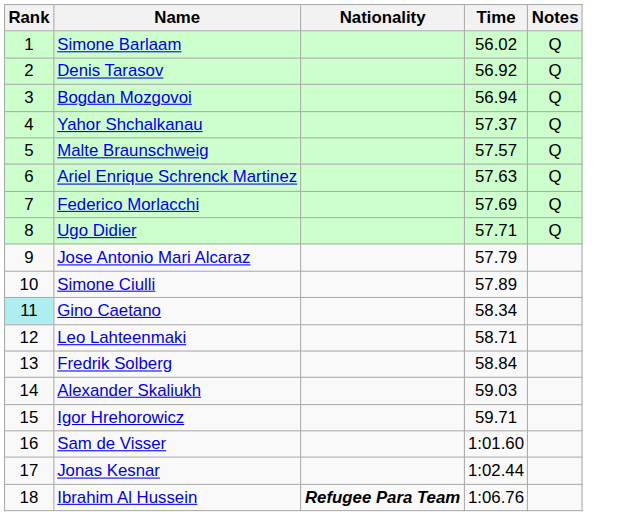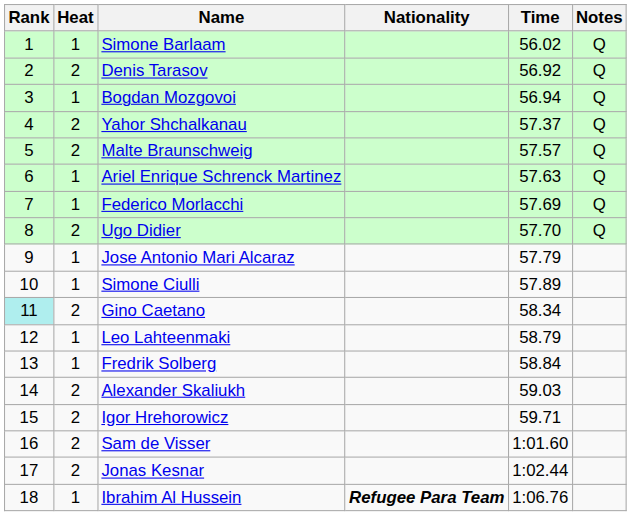+ column: Heat | 1 | 2 | 1 | 2 | 2 | 1 | 1 | 2 | 1 | 1 | 2 | 1 | 1 | 2 | 2 | 2 | 2 | 1
Ugo Didier | Time: 57.71 -> 57.70
Leo Lahteenmaki | Time: 58.71 -> 58.79
